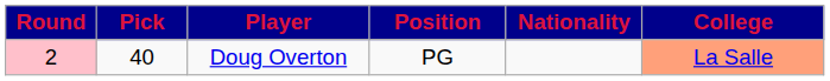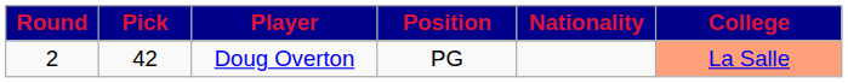Doug Overton | Round: pink background -> no background
Doug Overton | Pick: 40 -> 42
